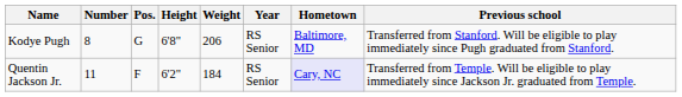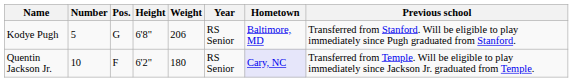Kodye Pugh | Number: 8 -> 5
Quentin Jackson Jr. | Number: 11 -> 10
Quentin Jackson Jr. | Weight: 184 -> 180
